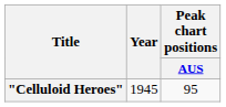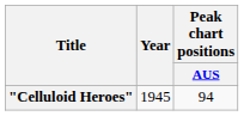"Celluloid Heroes" | Peak chart positions / AUS: 95 -> 94
